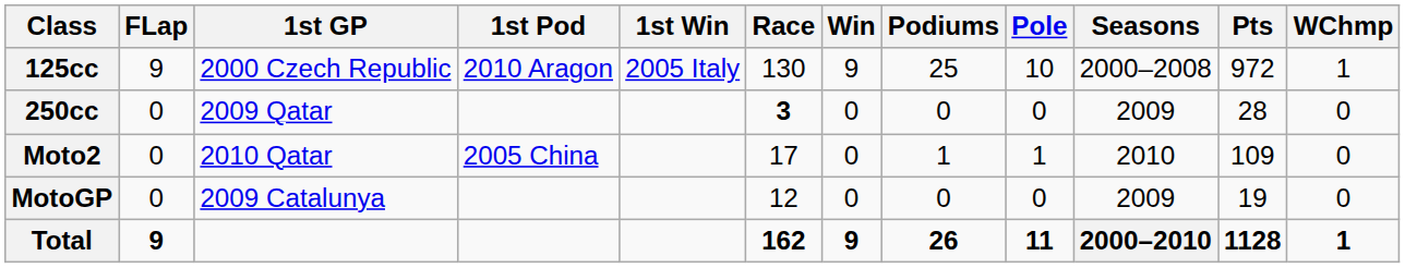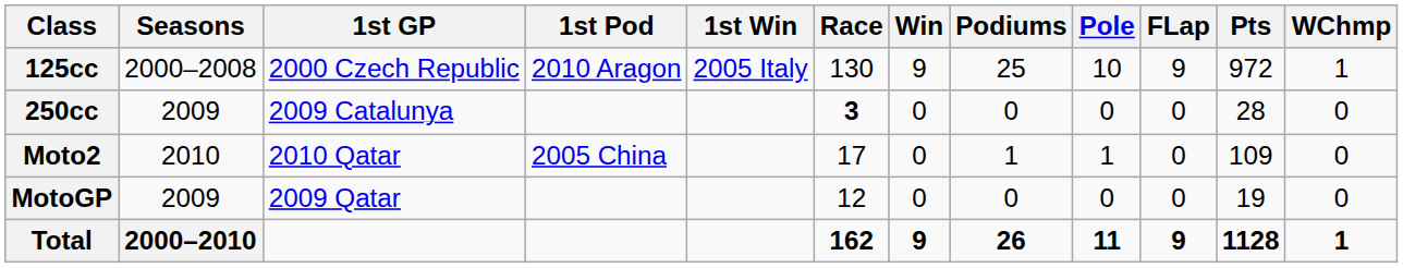columns swapped: Seasons <-> FLap
250cc | 1st GP: 2009 Qatar -> 2009 Catalunya
MotoGP | 1st GP: 2009 Catalunya -> 2009 Qatar
